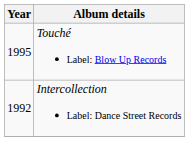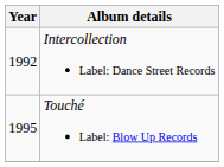rows swapped: Intercollection Label: Dance Street Records <-> Touché Label: Blow Up Records
